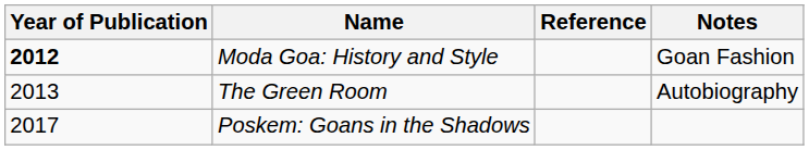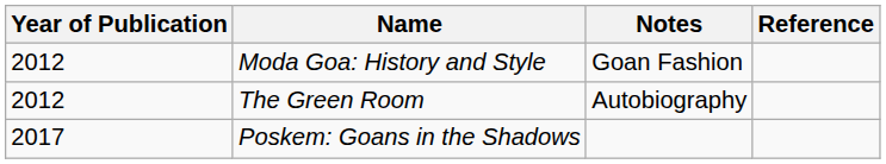columns swapped: Notes <-> Reference
Moda Goa: History and Style | Year of Publication: bold -> normal
The Green Room | Year of Publication: 2013 -> 2012
